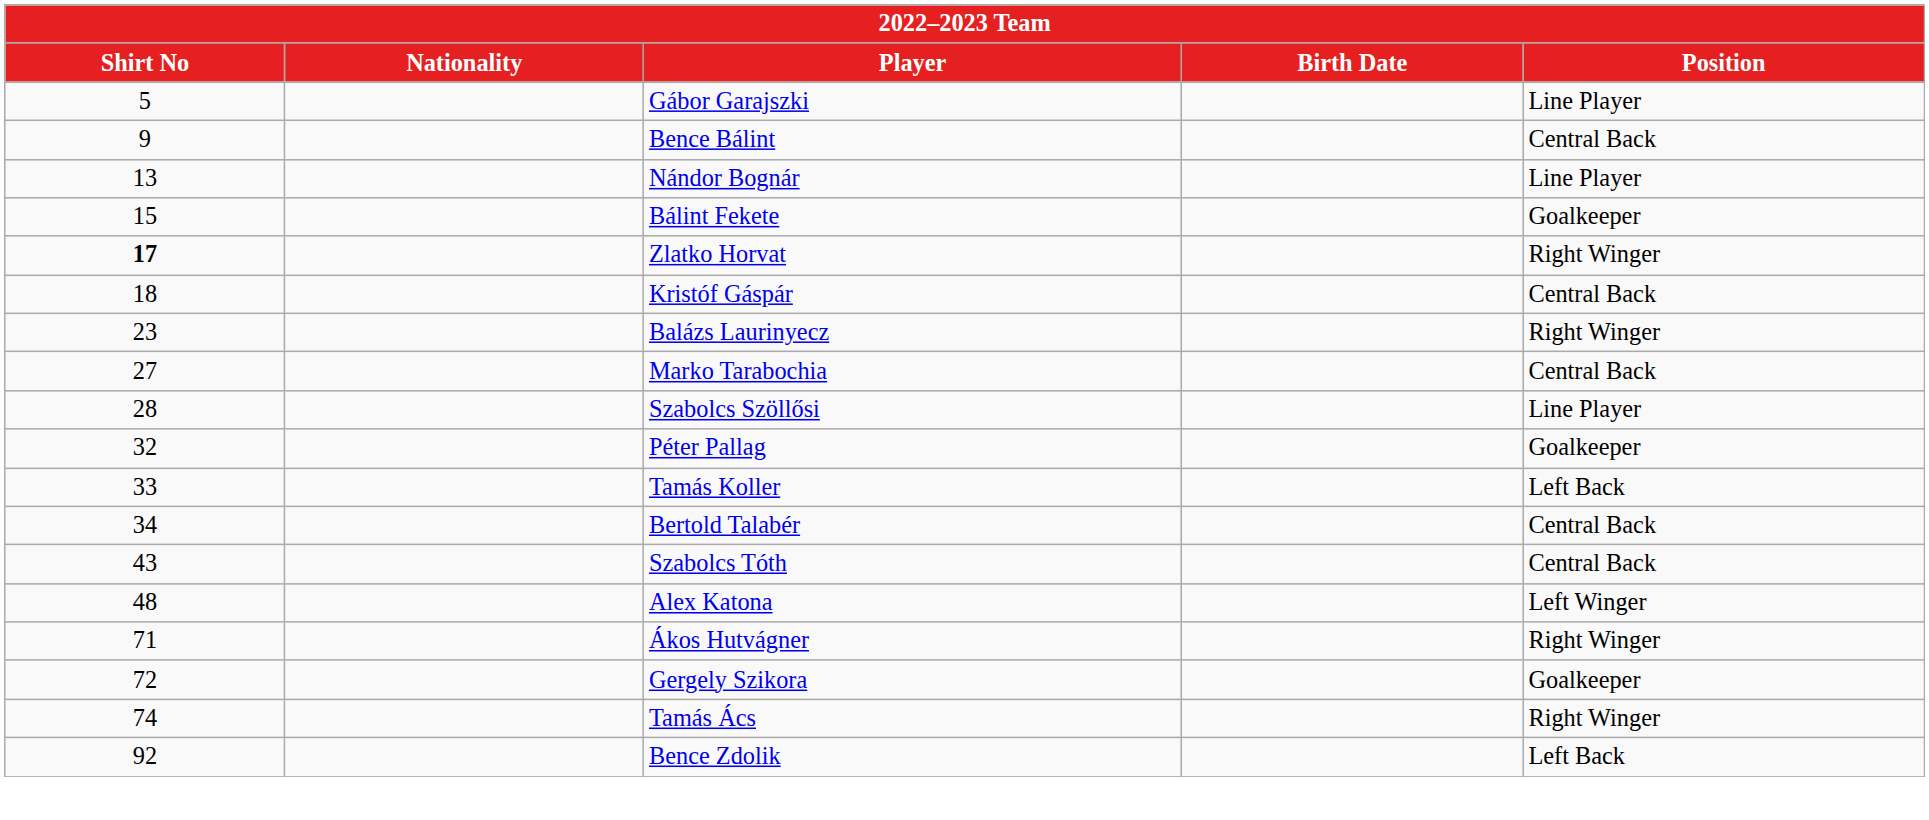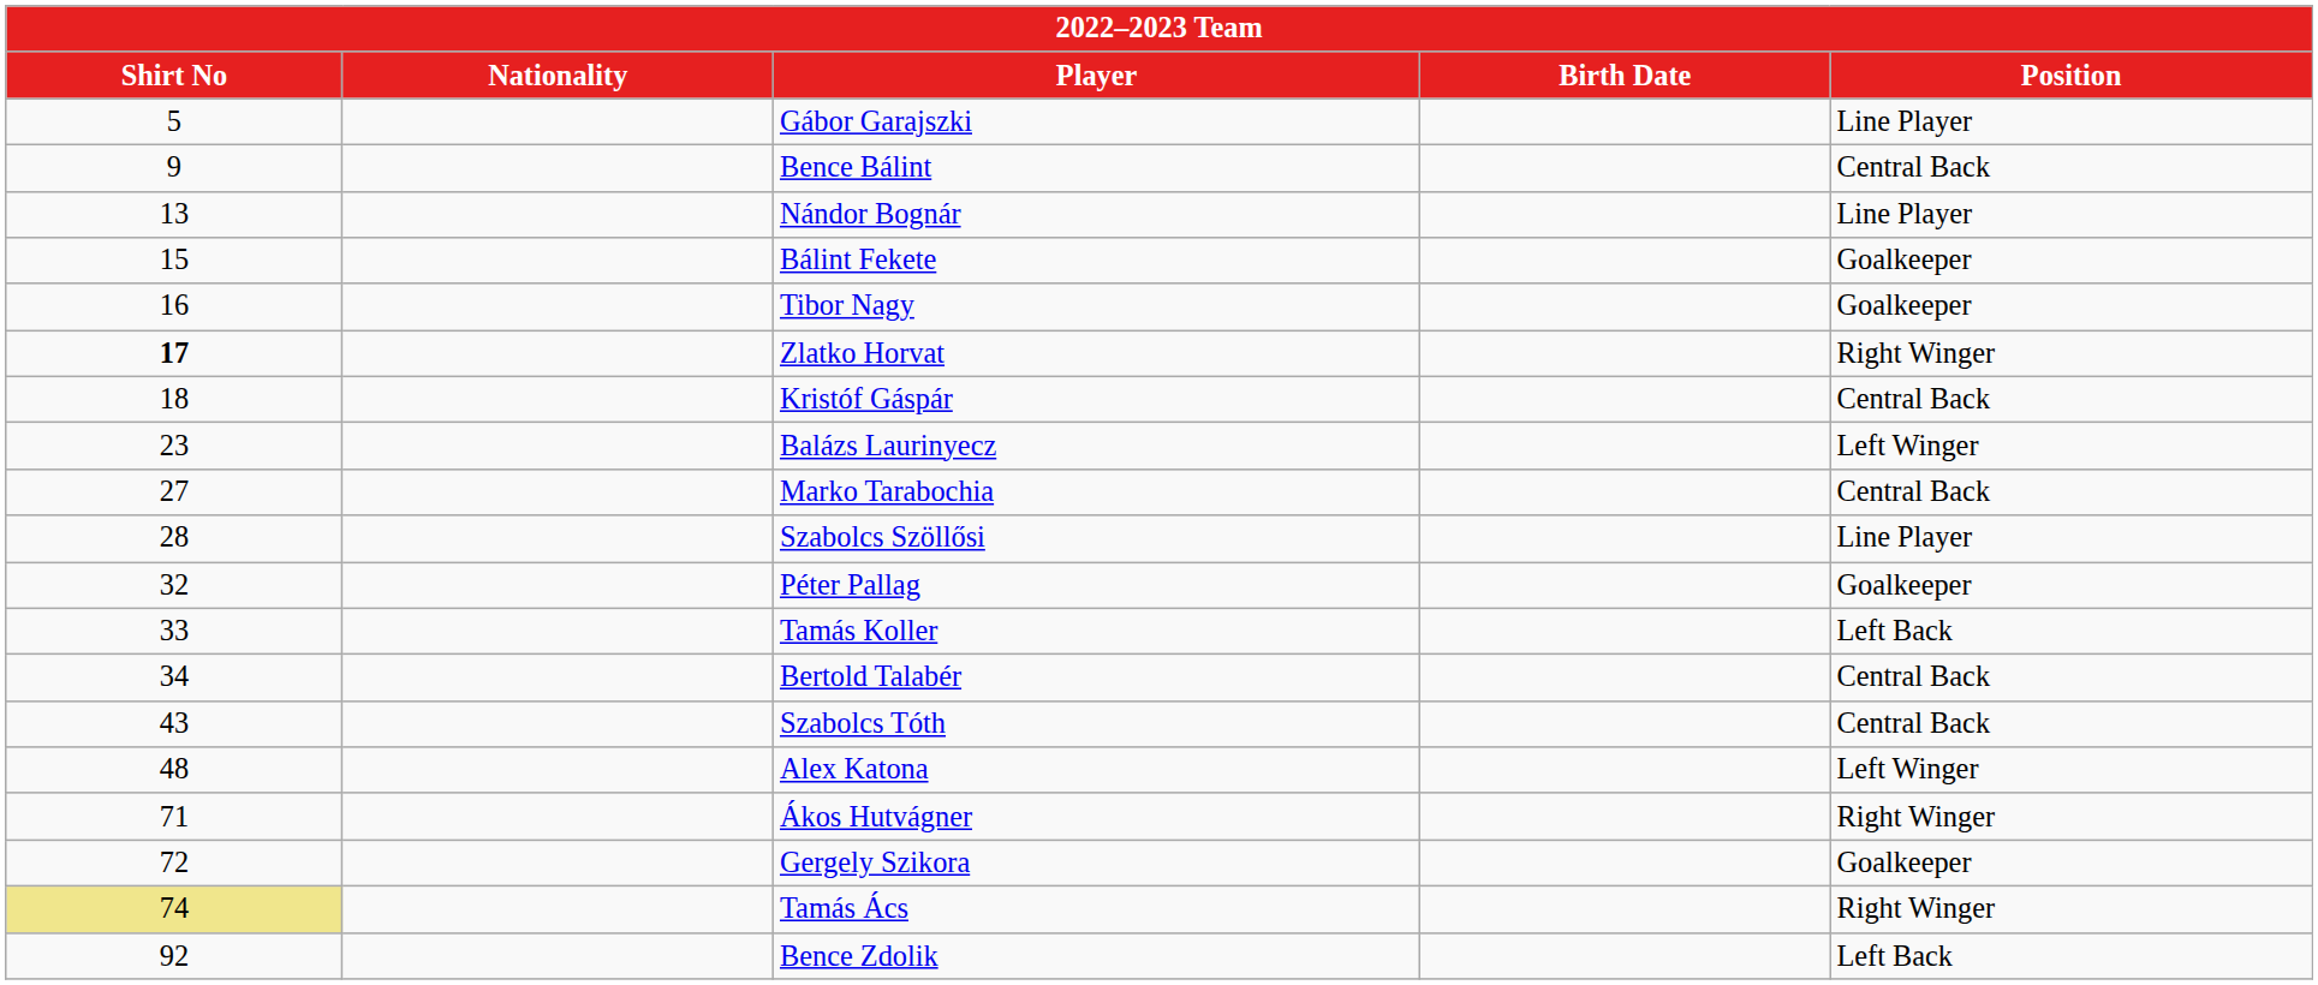+ row: 16 | Tibor Nagy | Goalkeeper
Balázs Laurinyecz | Position: Right Winger -> Left Winger
Tamás Ács | Shirt No: no background -> khaki background
